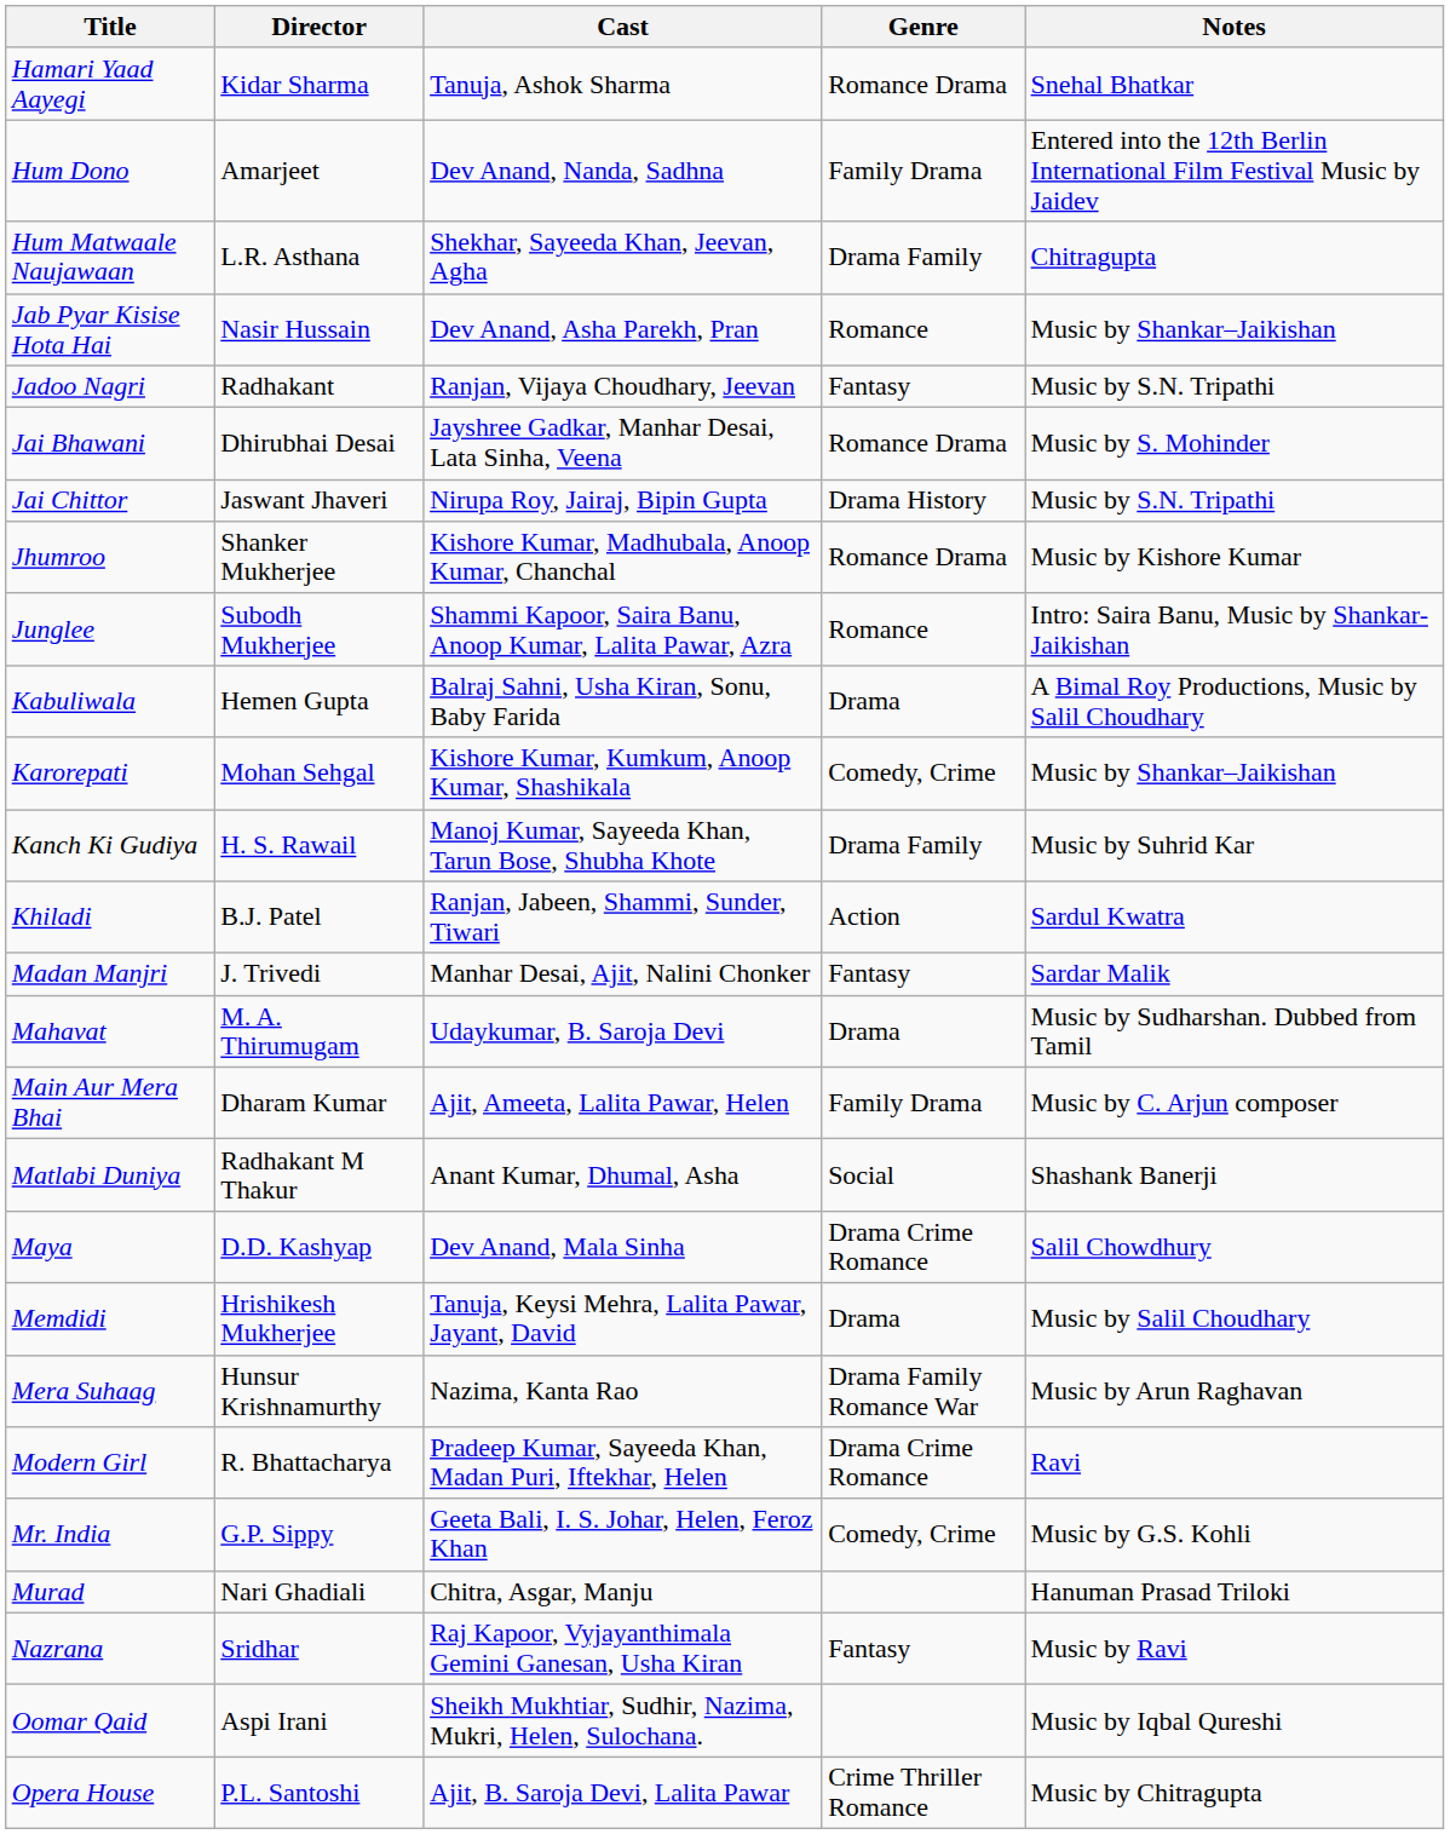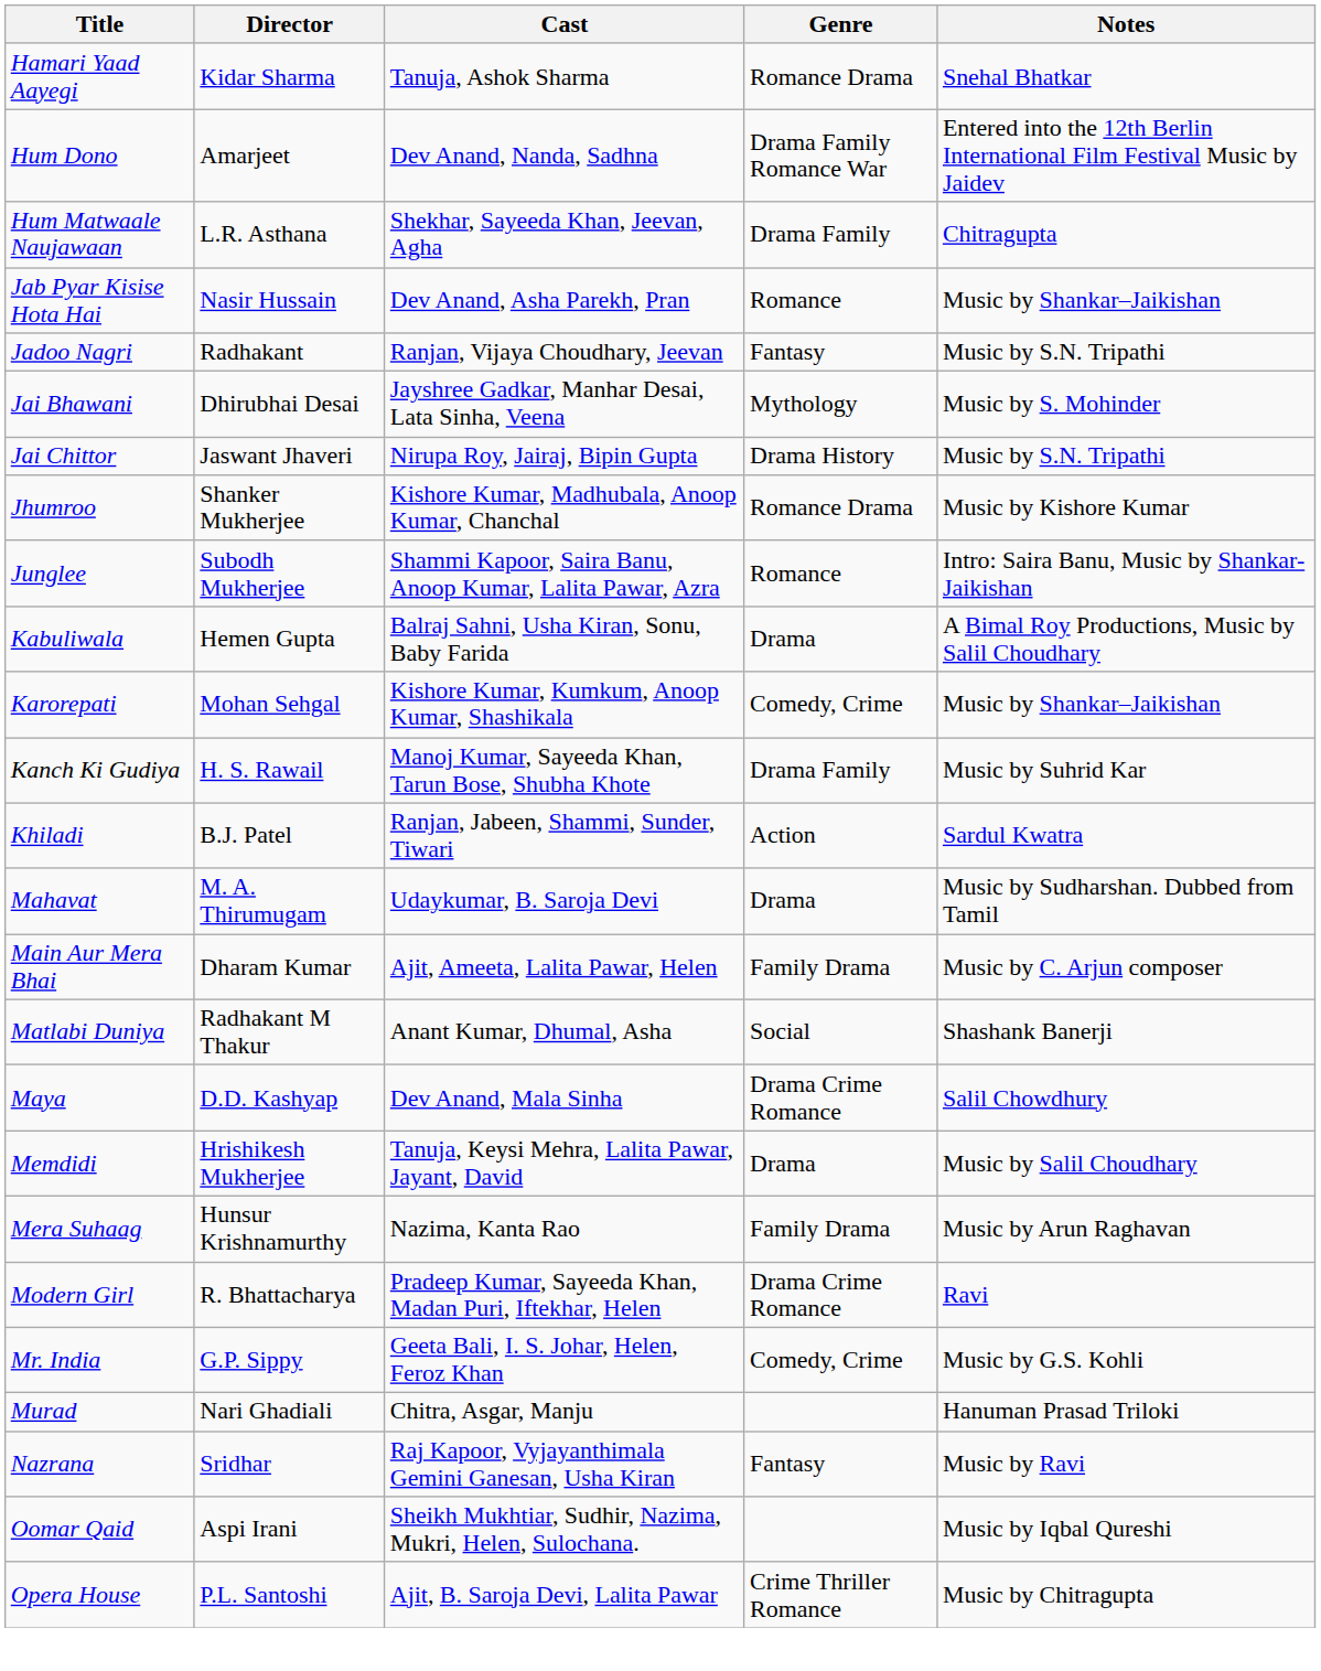Hum Dono | Genre: Family Drama -> Drama Family Romance War
Jai Bhawani | Genre: Romance Drama -> Mythology
- row: Madan Manjri | J. Trivedi | Manhar Desai, Ajit, Nalini Chonker | Fantasy | Sardar Malik
Mera Suhaag | Genre: Drama Family Romance War -> Family Drama
